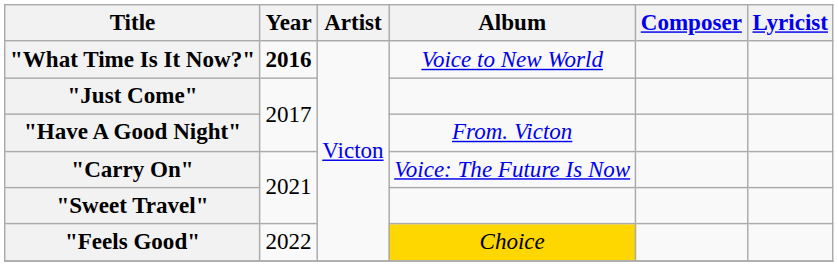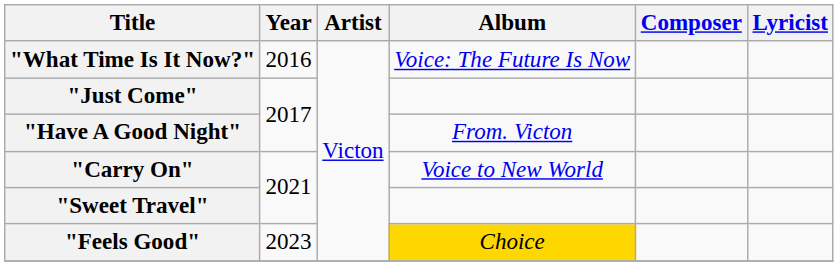"What Time Is It Now?" | Year: bold -> normal
"What Time Is It Now?" | Album: Voice to New World -> Voice: The Future Is Now
"Carry On" | Album: Voice: The Future Is Now -> Voice to New World
"Feels Good" | Year: 2022 -> 2023
